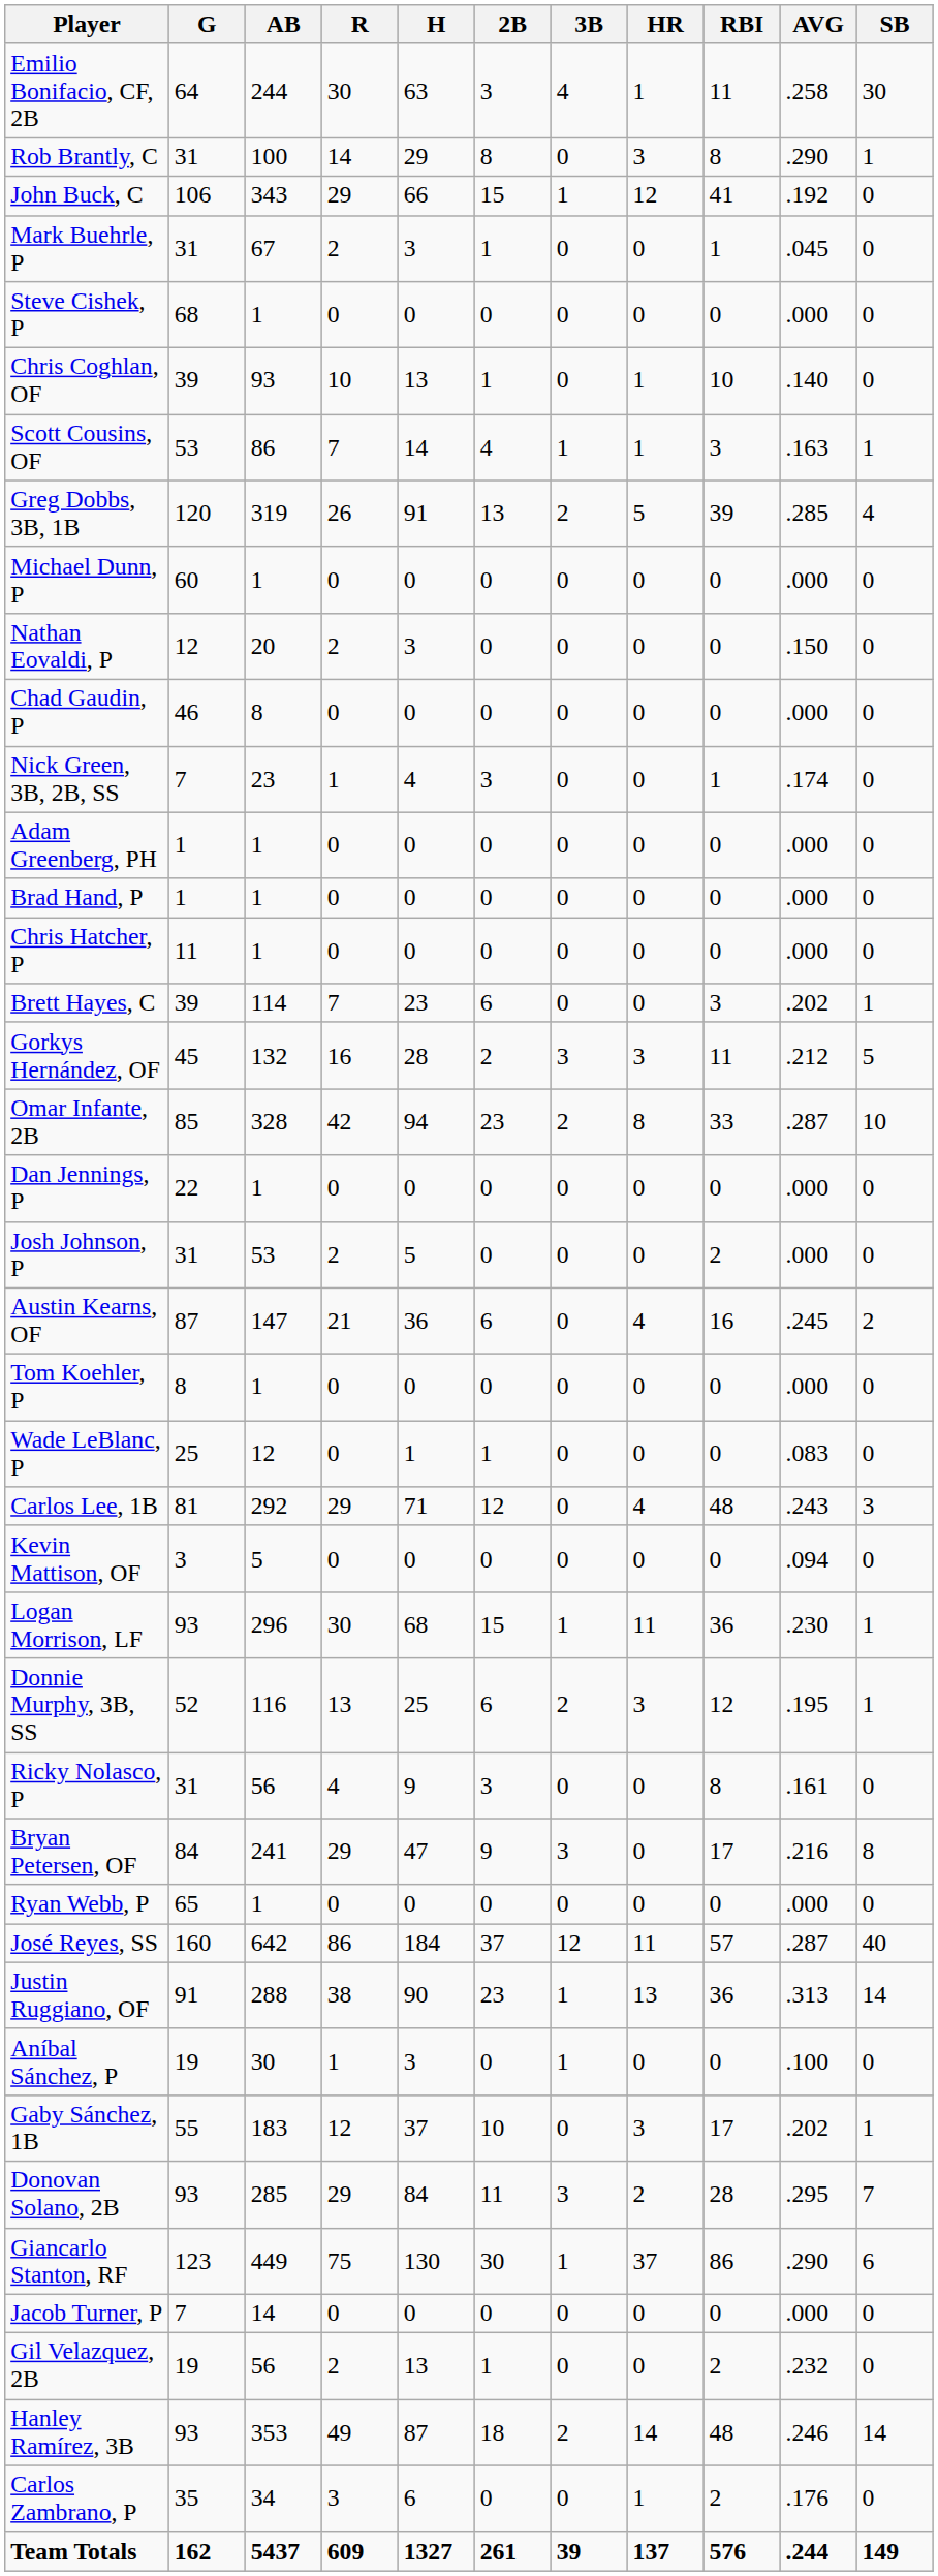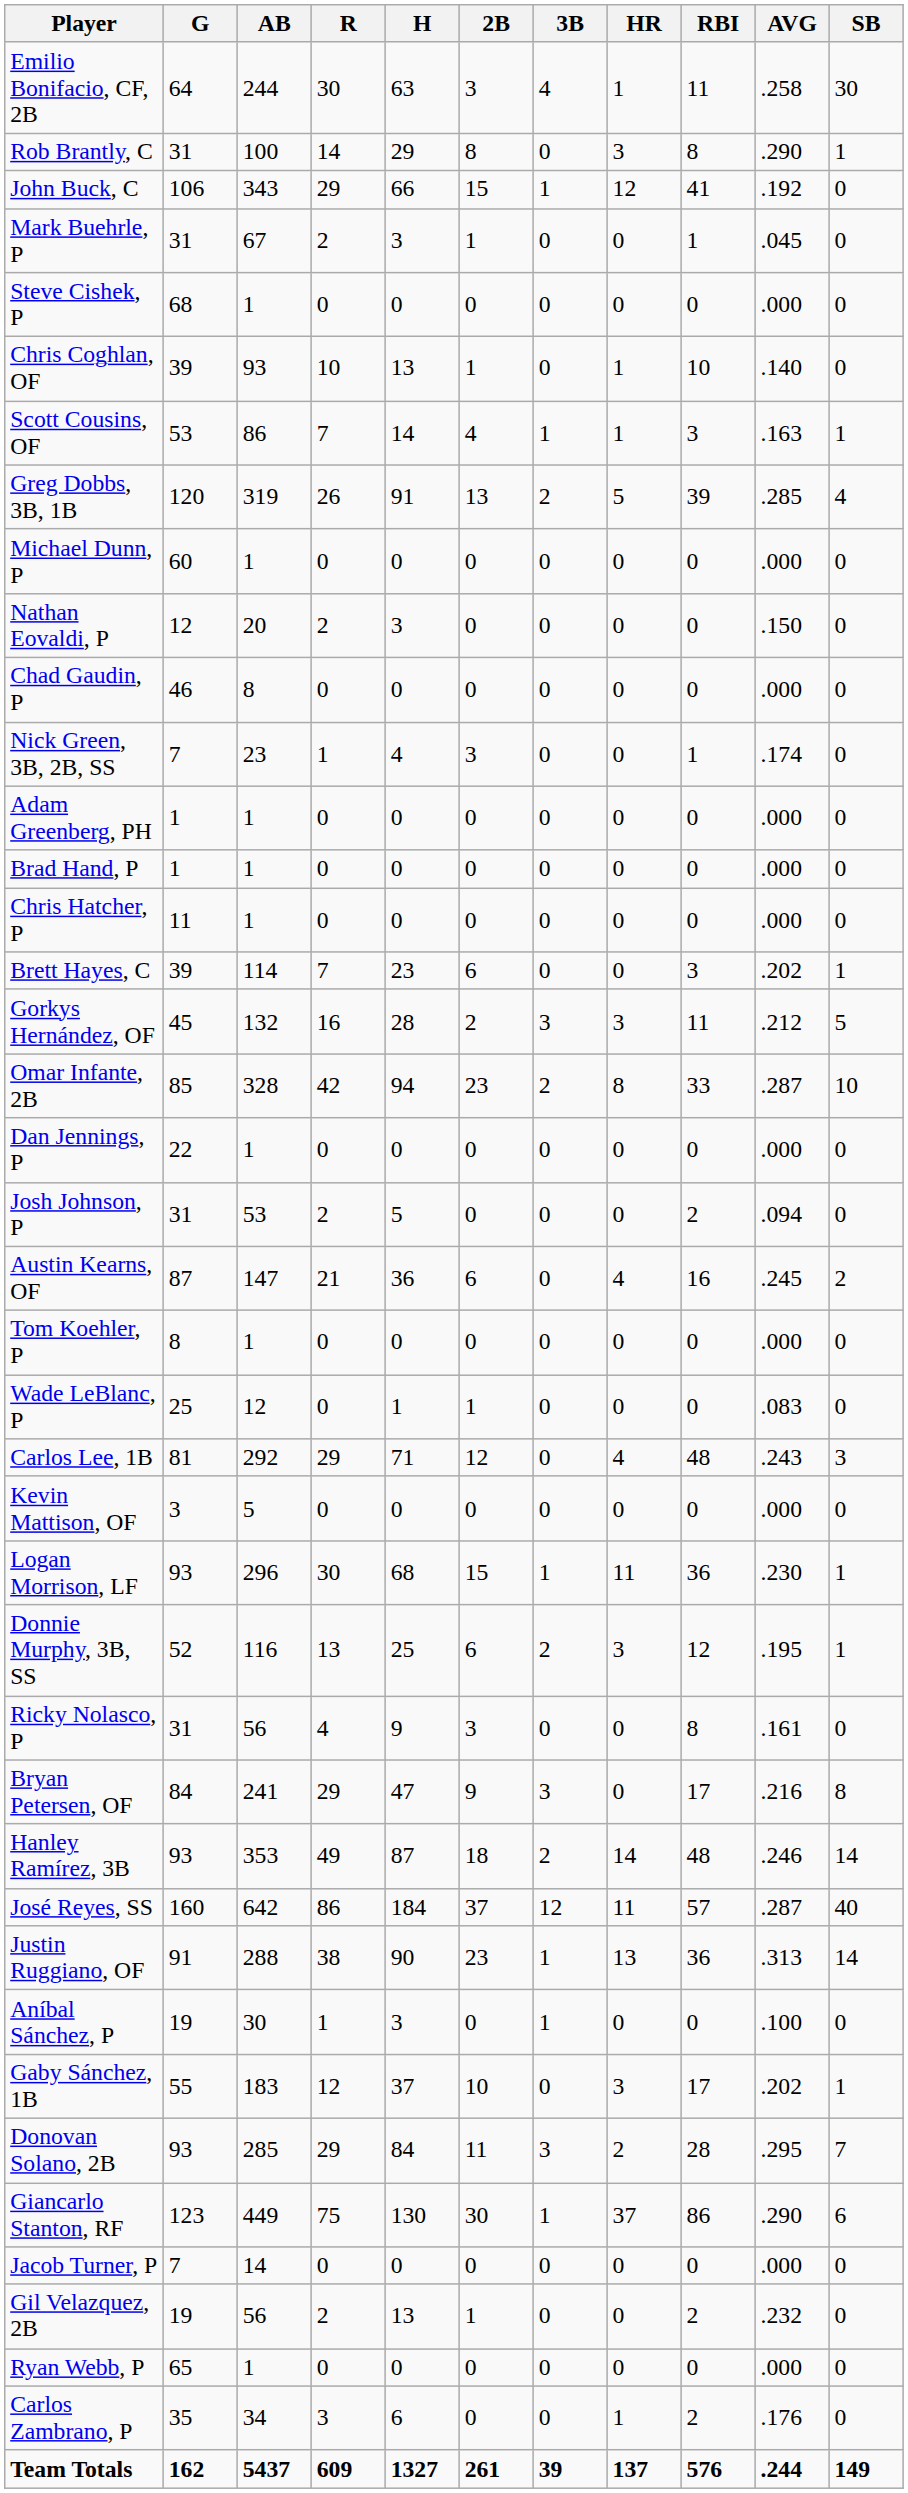Josh Johnson, P | AVG: .000 -> .094
Kevin Mattison, OF | AVG: .094 -> .000
rows swapped: Hanley Ramírez, 3B <-> Ryan Webb, P
